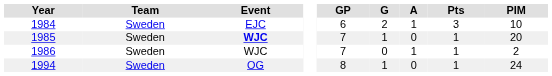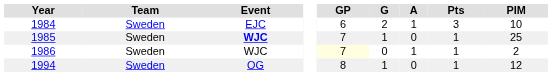1985 | PIM: 20 -> 25
1986 | GP: no background -> lightyellow background
1994 | PIM: 24 -> 12
